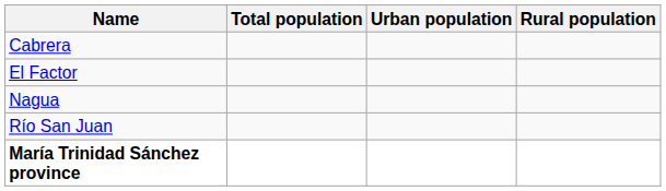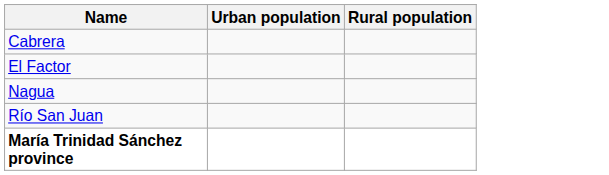- column: Total population
